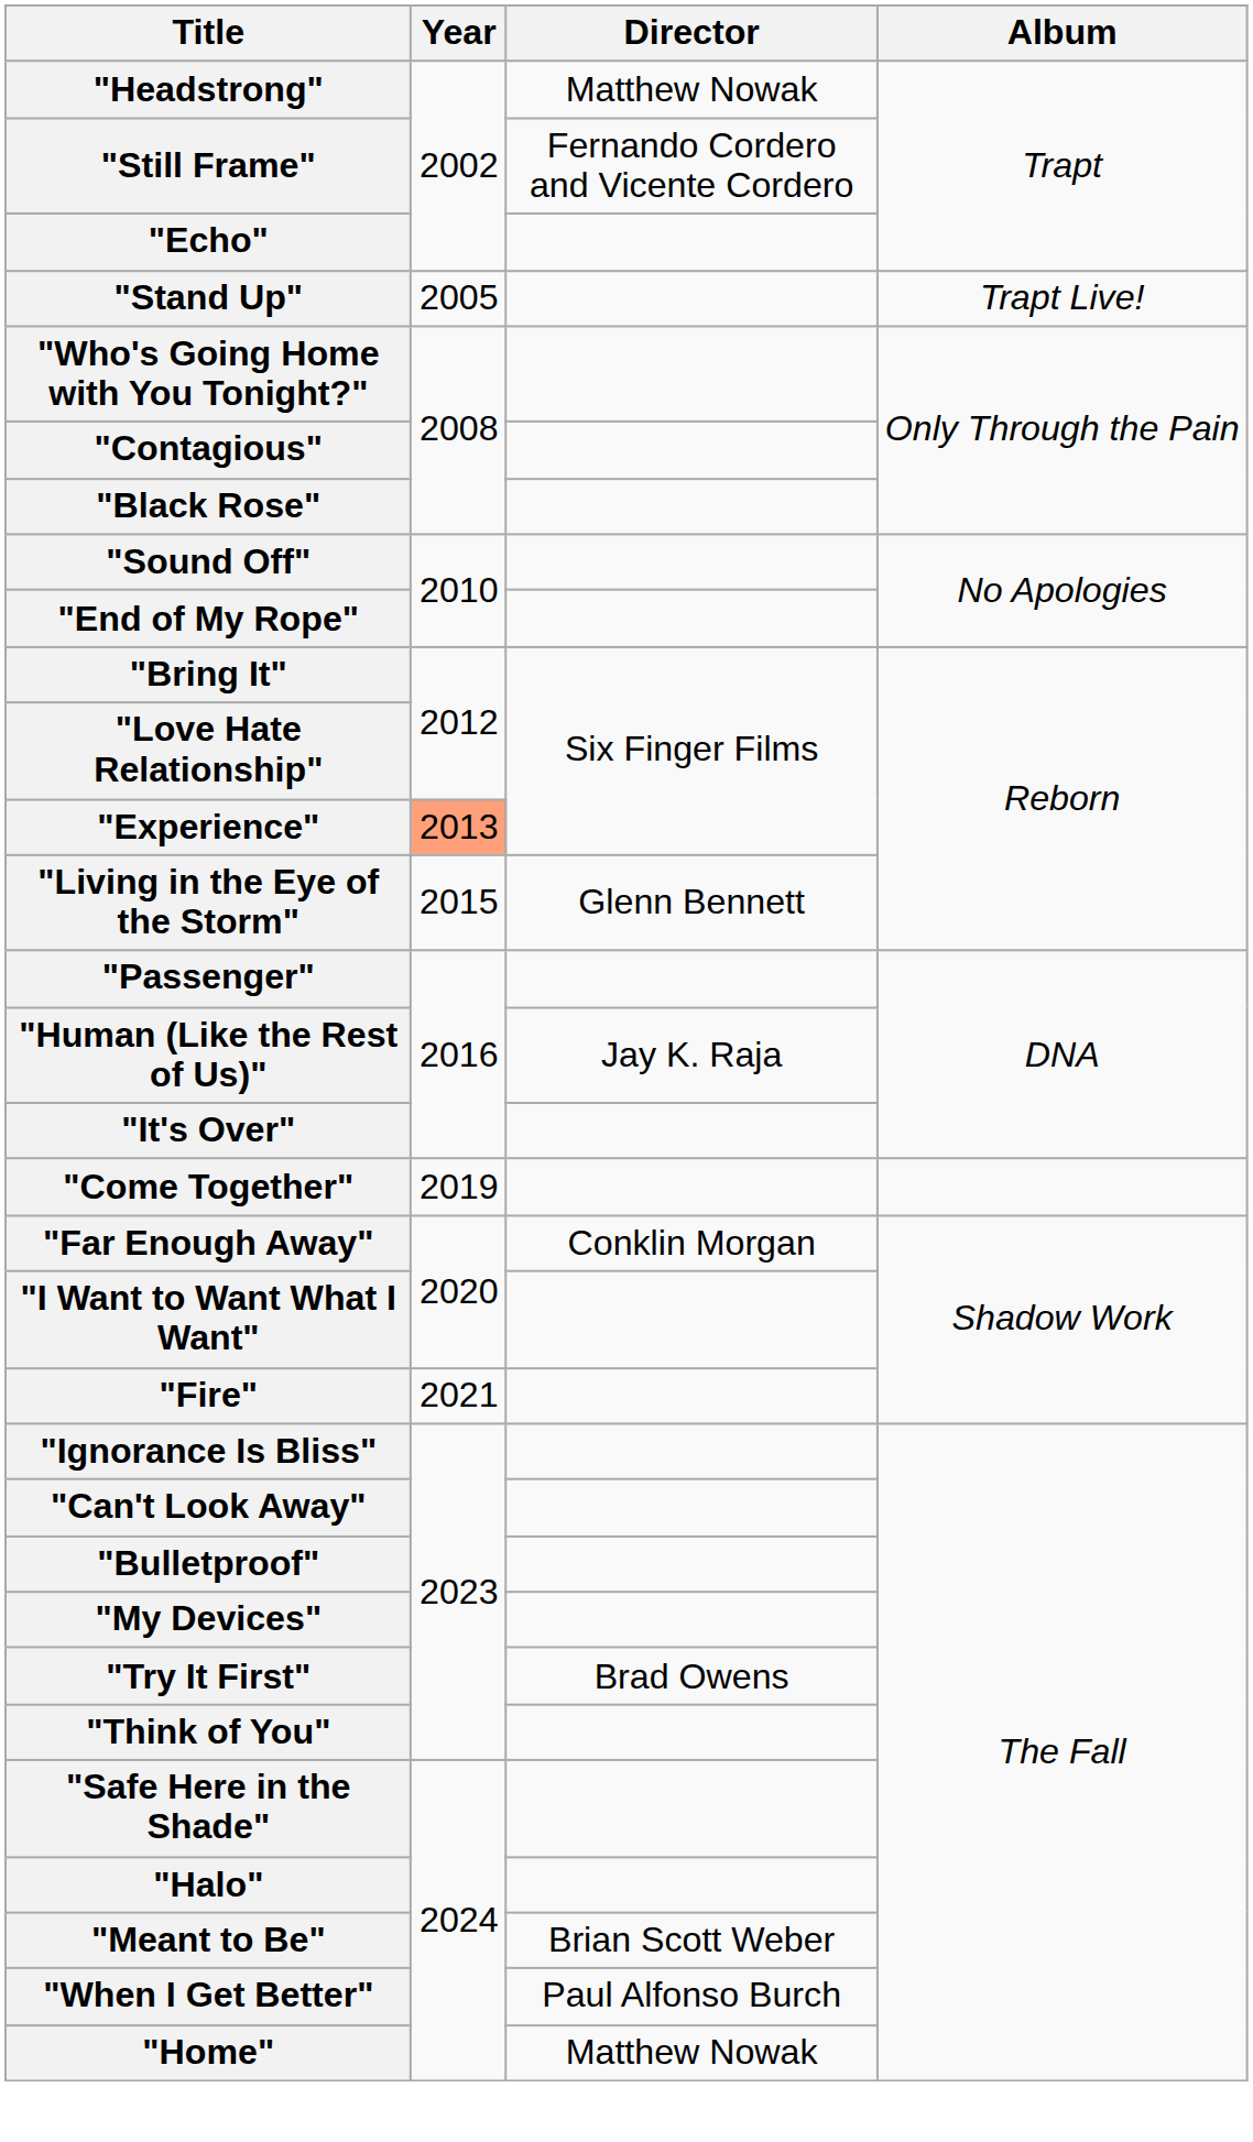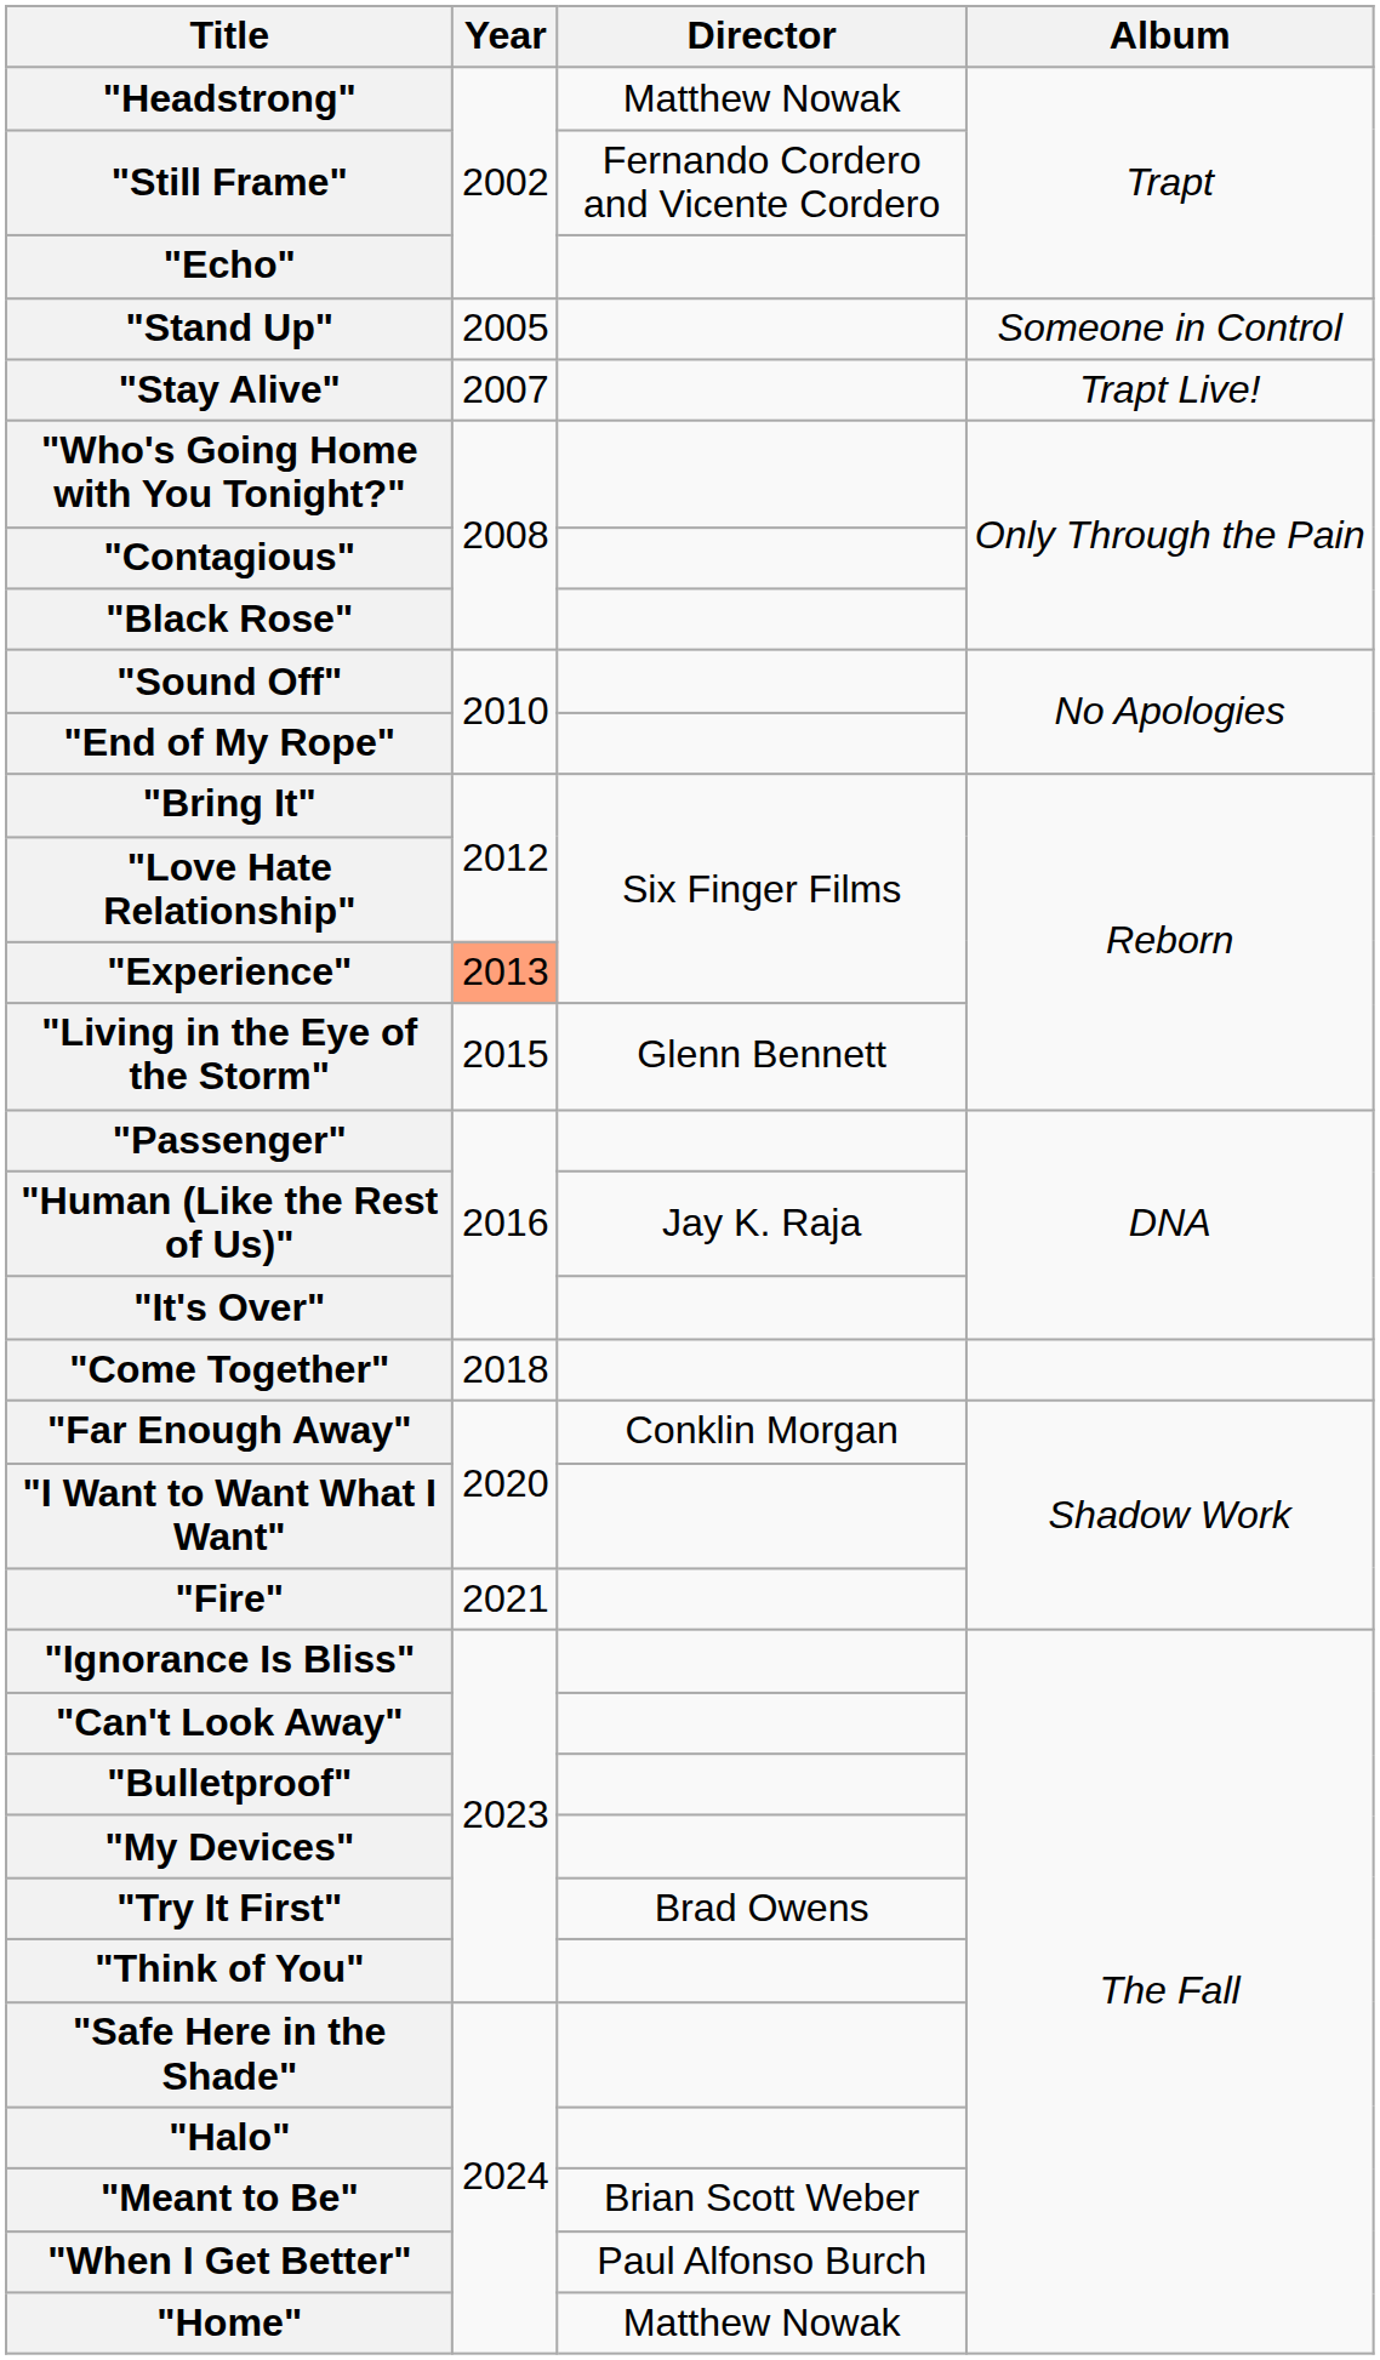"Stand Up" | Album: Trapt Live! -> Someone in Control
+ row: "Stay Alive" | 2007 | Trapt Live!
"Come Together" | Year: 2019 -> 2018
